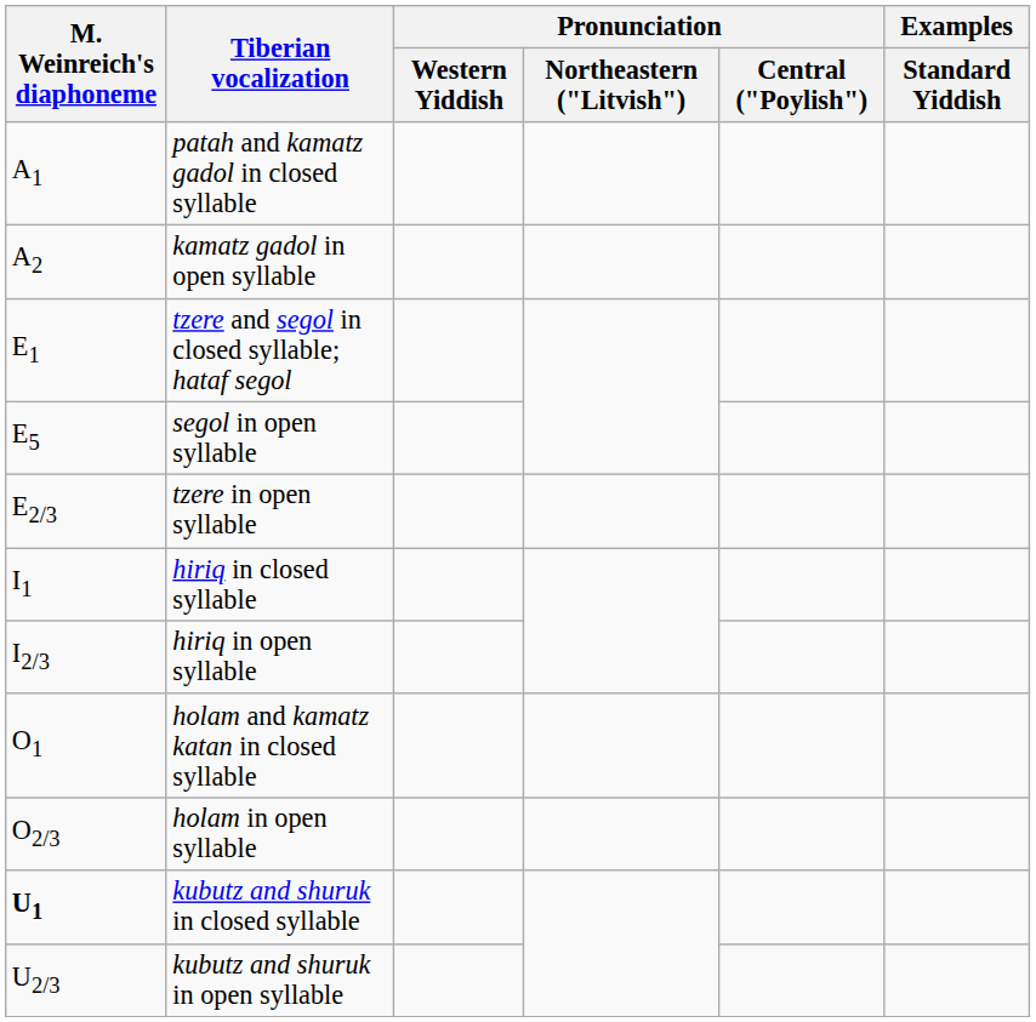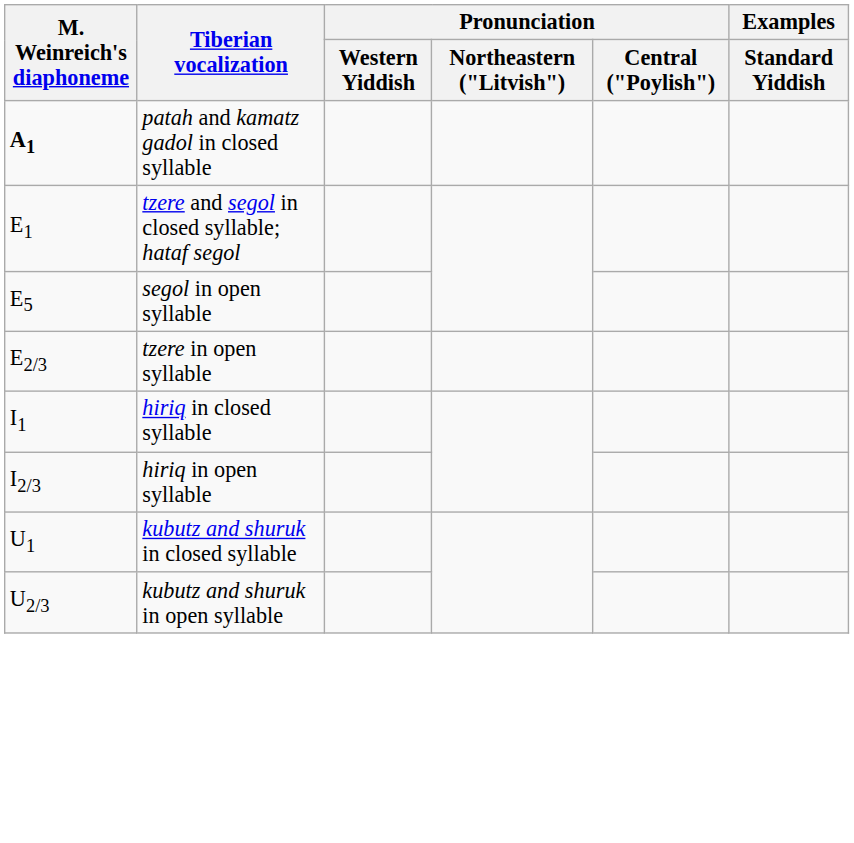patah and kamatz gadol in closed syllable | M. Weinreich's diaphoneme: normal -> bold
- row: A2 | kamatz gadol in open syllable
- row: O1 | holam and kamatz katan in closed syllable
- row: O2/3 | holam in open syllable
kubutz and shuruk in closed syllable | M. Weinreich's diaphoneme: bold -> normal
